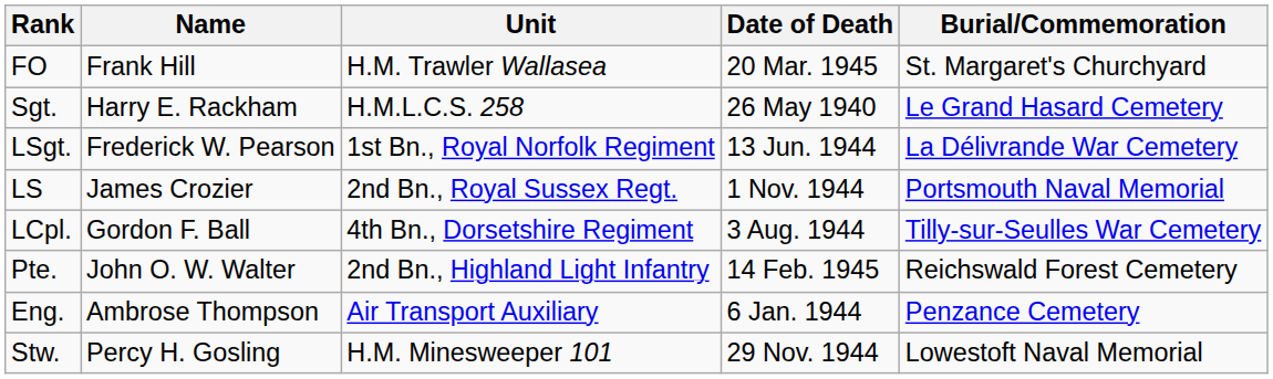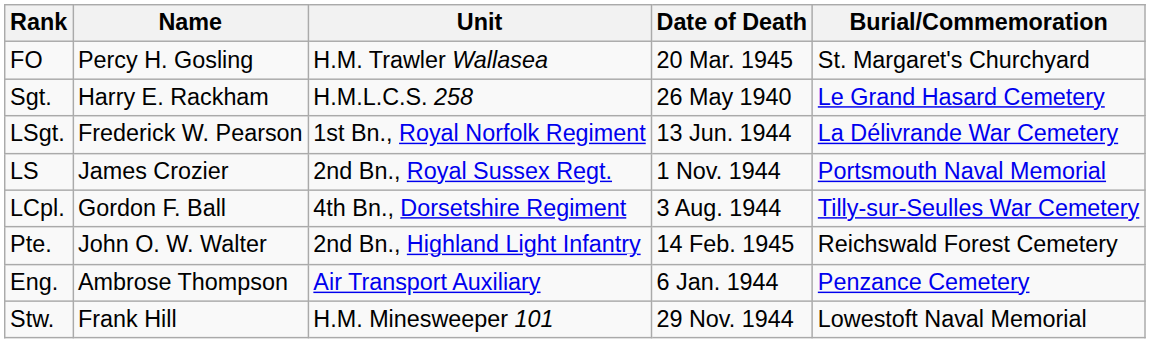FO | Name: Frank Hill -> Percy H. Gosling
Stw. | Name: Percy H. Gosling -> Frank Hill
